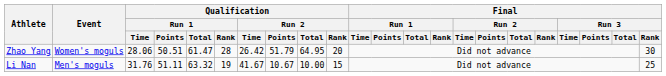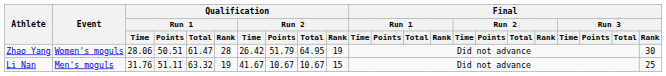Zhao Yang | Qualification / Run 2 / Rank: 20 -> 19
Li Nan | Qualification / Run 2 / Total: 10.00 -> 10.67
